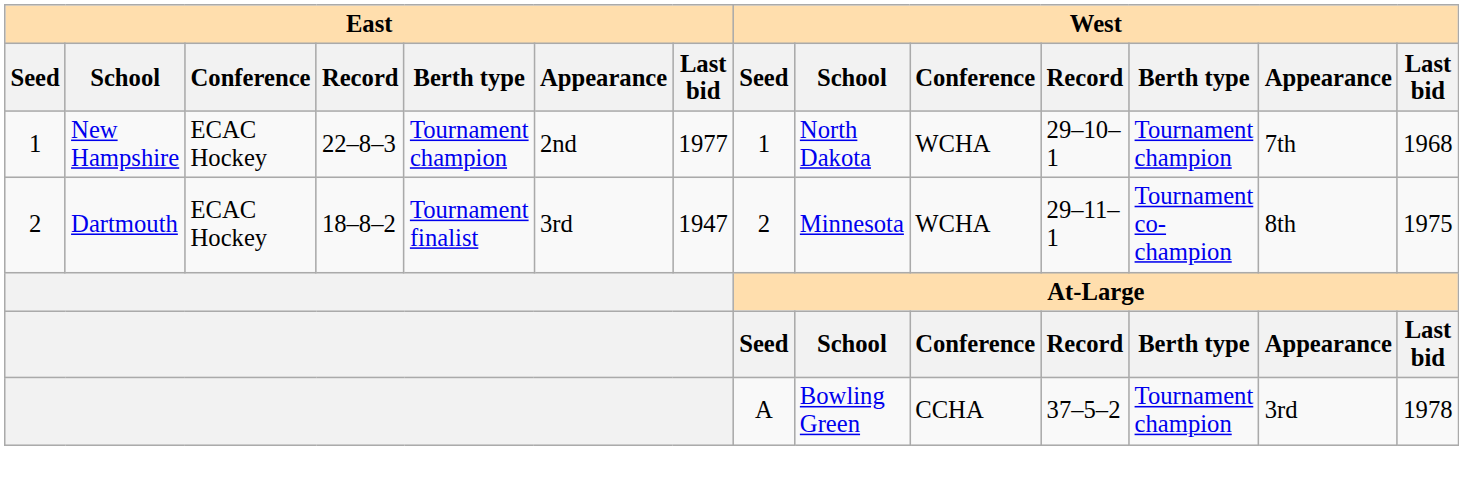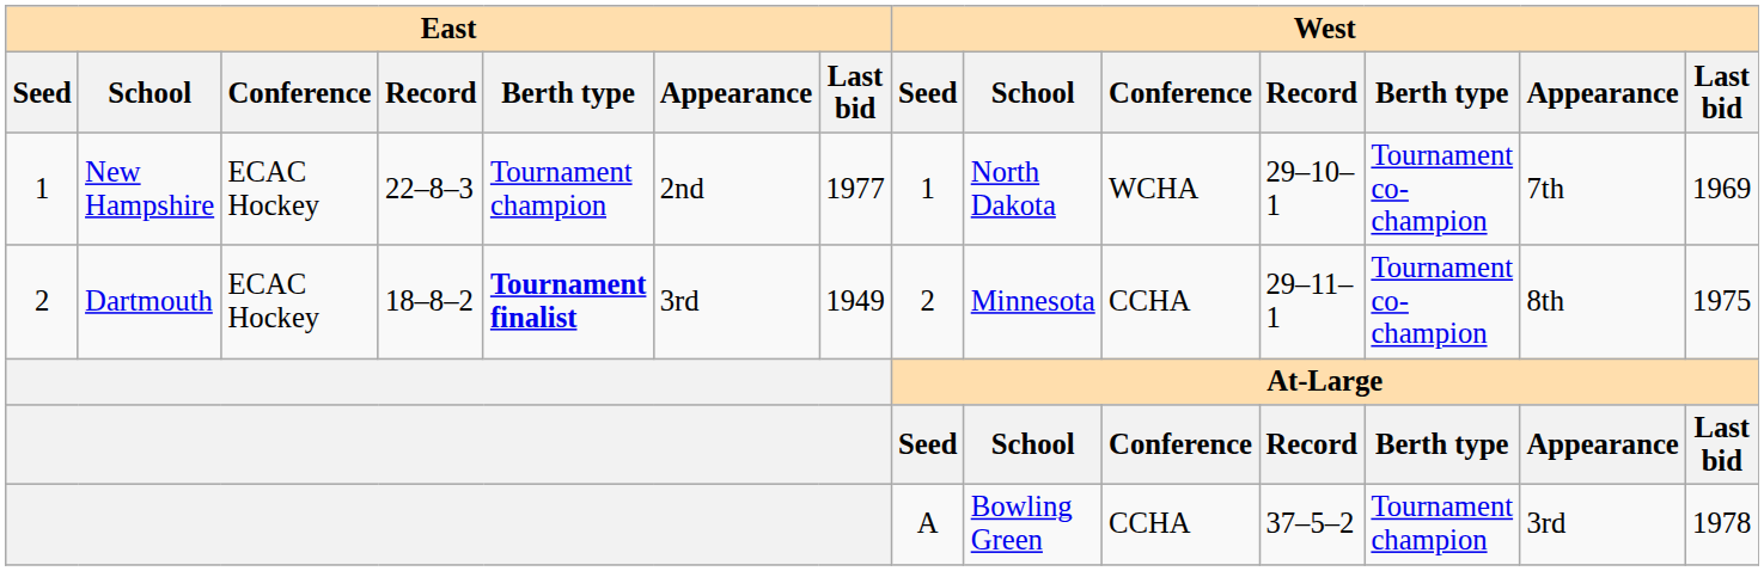New Hampshire | West / Berth type: Tournament champion -> Tournament co-champion
New Hampshire | West / Last bid: 1968 -> 1969
Dartmouth | East / Berth type: normal -> bold
Dartmouth | East / Last bid: 1947 -> 1949
Dartmouth | West / Conference: WCHA -> CCHA
